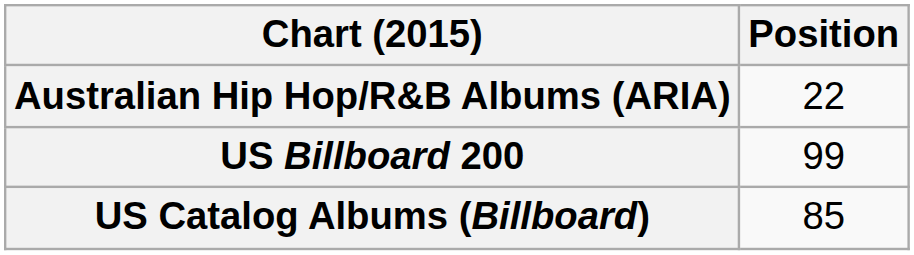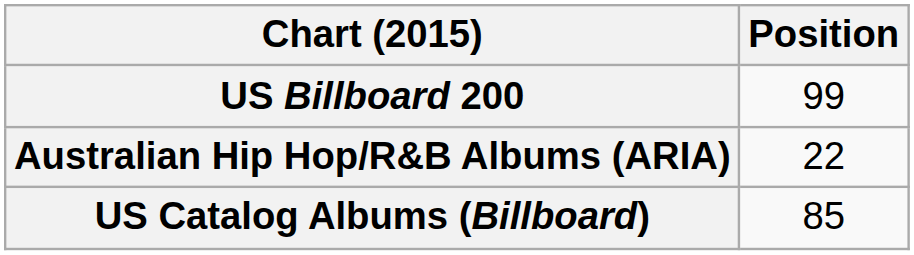rows swapped: Australian Hip Hop/R&B Albums (ARIA) <-> US Billboard 200
